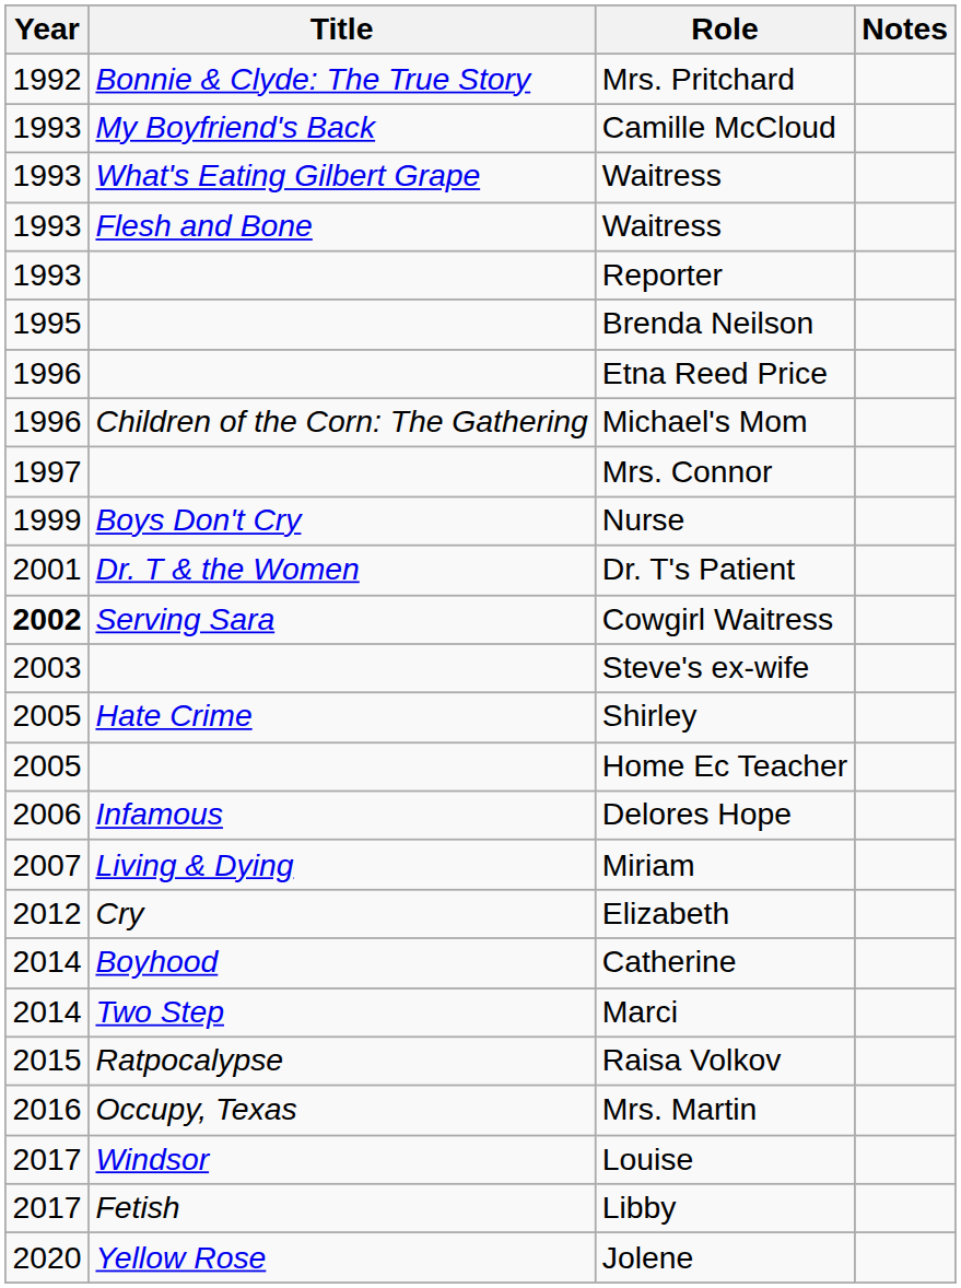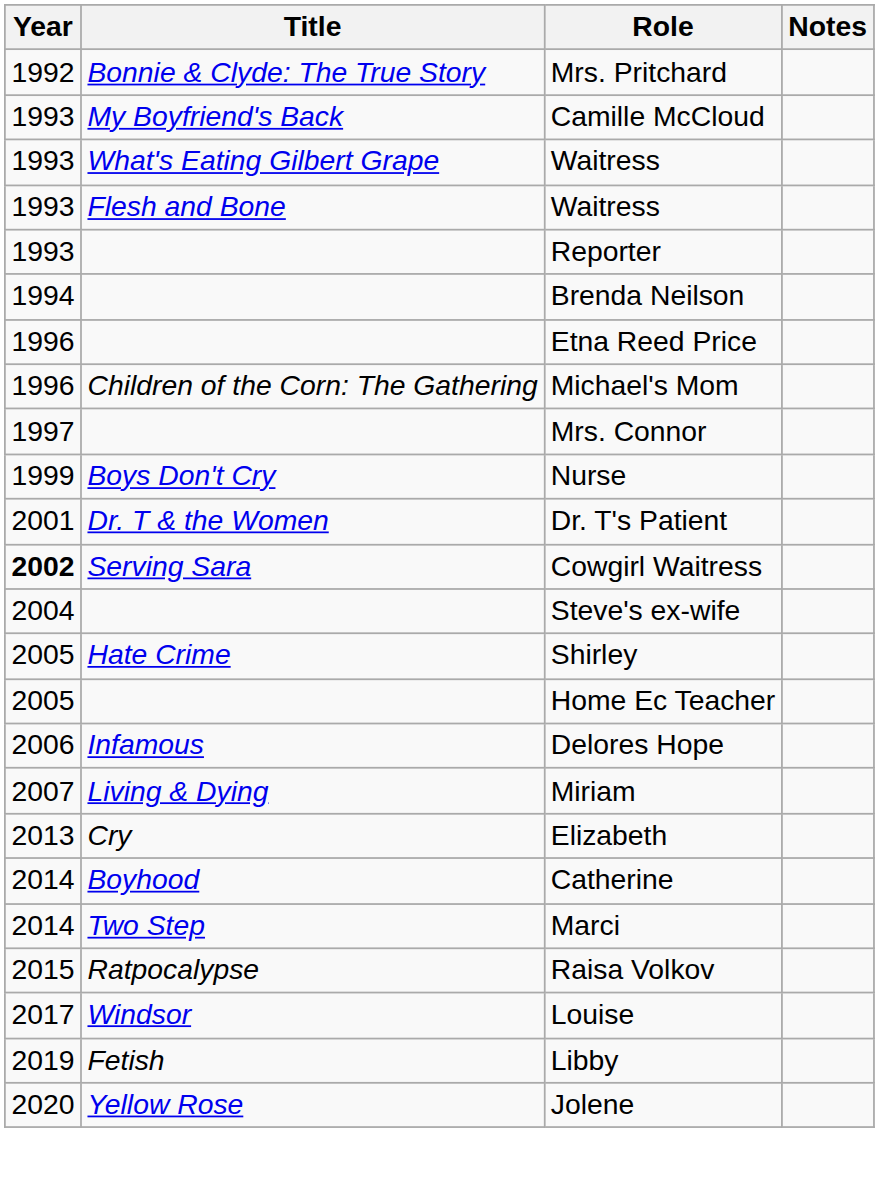Brenda Neilson | Year: 1995 -> 1994
Steve's ex-wife | Year: 2003 -> 2004
Elizabeth | Year: 2012 -> 2013
- row: 2016 | Occupy, Texas | Mrs. Martin
Libby | Year: 2017 -> 2019
